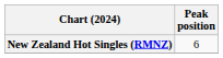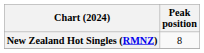New Zealand Hot Singles (RMNZ) | Peak position: 6 -> 8
